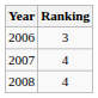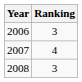2008 | Ranking: 4 -> 3
